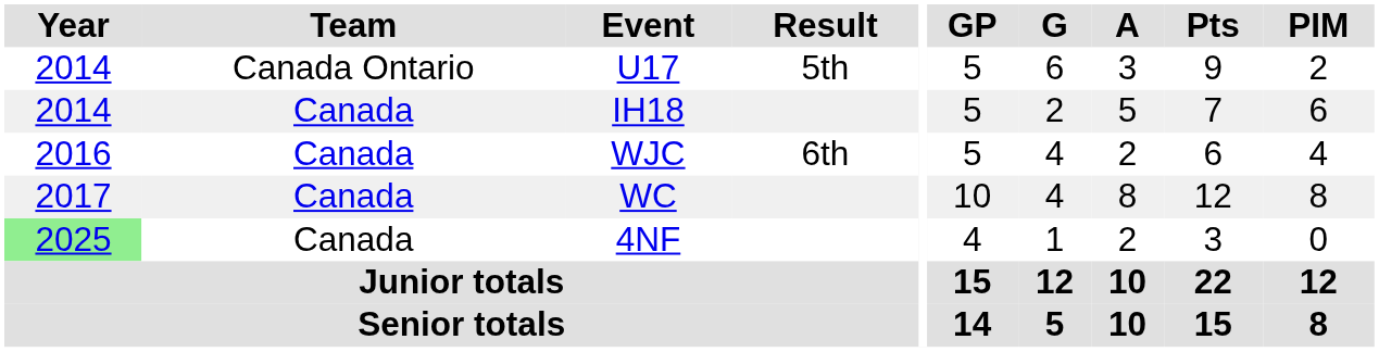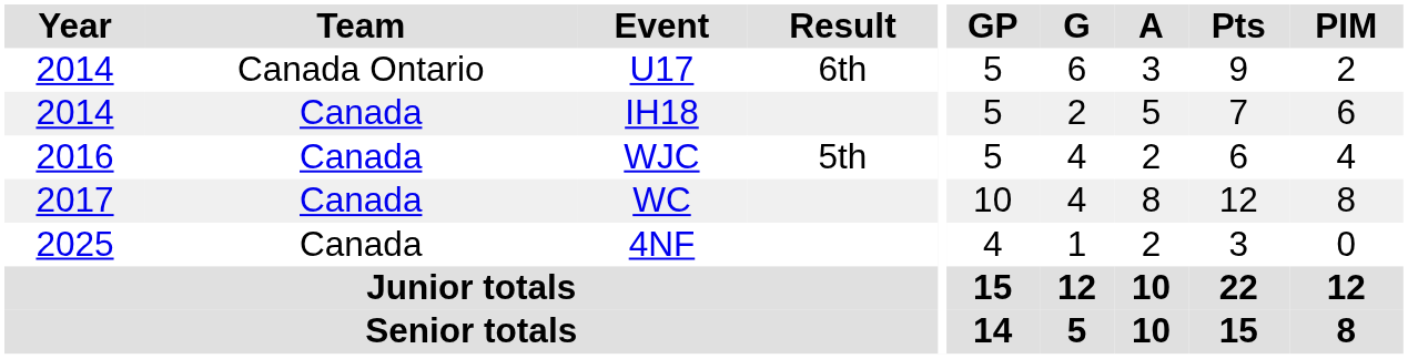U17 | Result: 5th -> 6th
WJC | Result: 6th -> 5th
4NF | Year: lightgreen background -> no background
